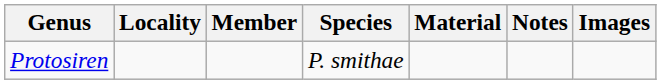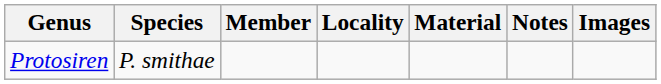columns swapped: Species <-> Locality
